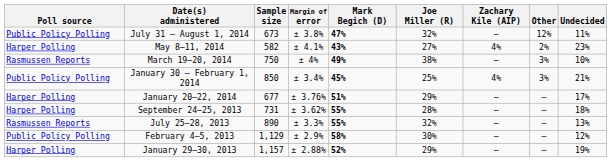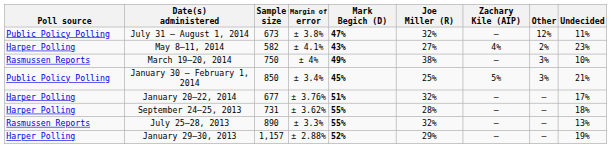January 30 – February 1, 2014 | Zachary Kile (AIP): 4% -> 5%
January 20–22, 2014 | Joe Miller (R): 29% -> 32%
- row: Public Policy Polling | February 4–5, 2013 | 1,129 | ± 2.9% | 58% | 30% | — | — | 12%
